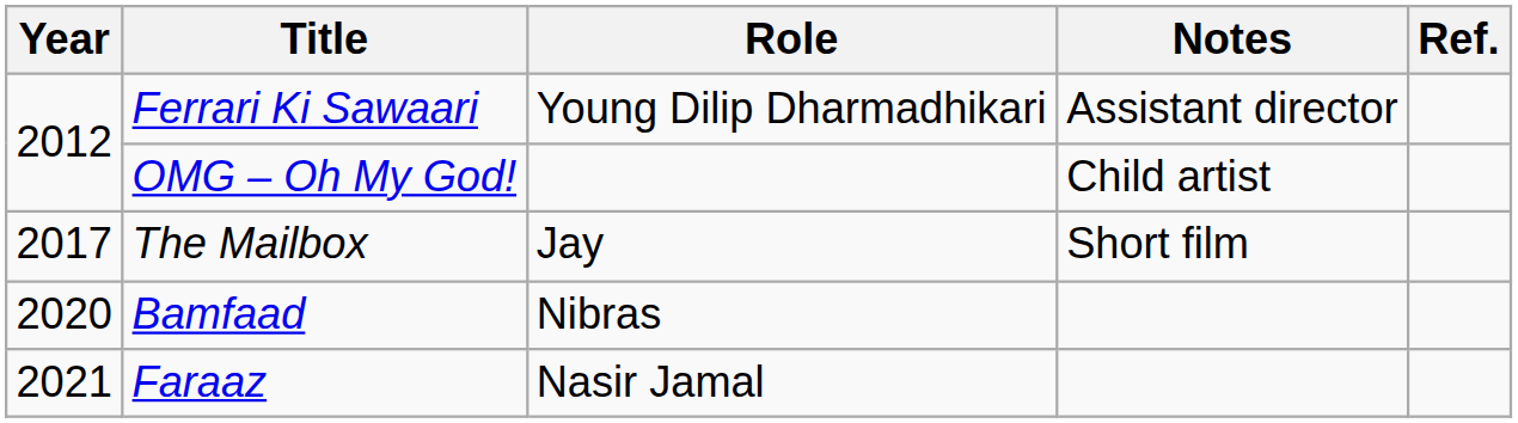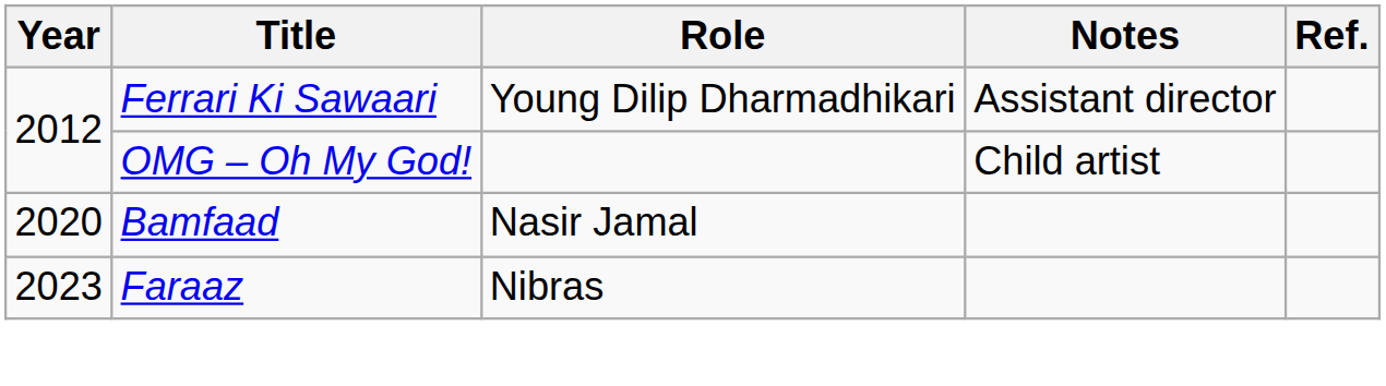- row: 2017 | The Mailbox | Jay | Short film
Bamfaad | Role: Nibras -> Nasir Jamal
Faraaz | Year: 2021 -> 2023
Faraaz | Role: Nasir Jamal -> Nibras
